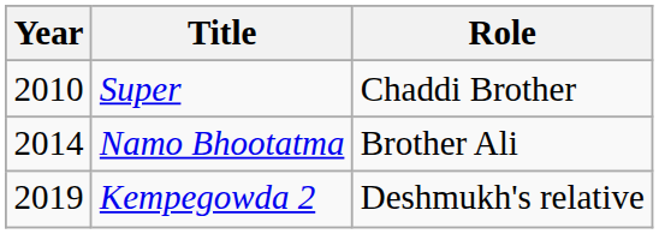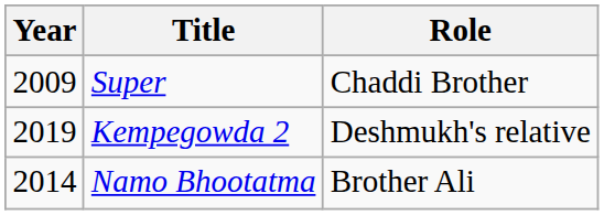Super | Year: 2010 -> 2009
rows swapped: Namo Bhootatma <-> Kempegowda 2
